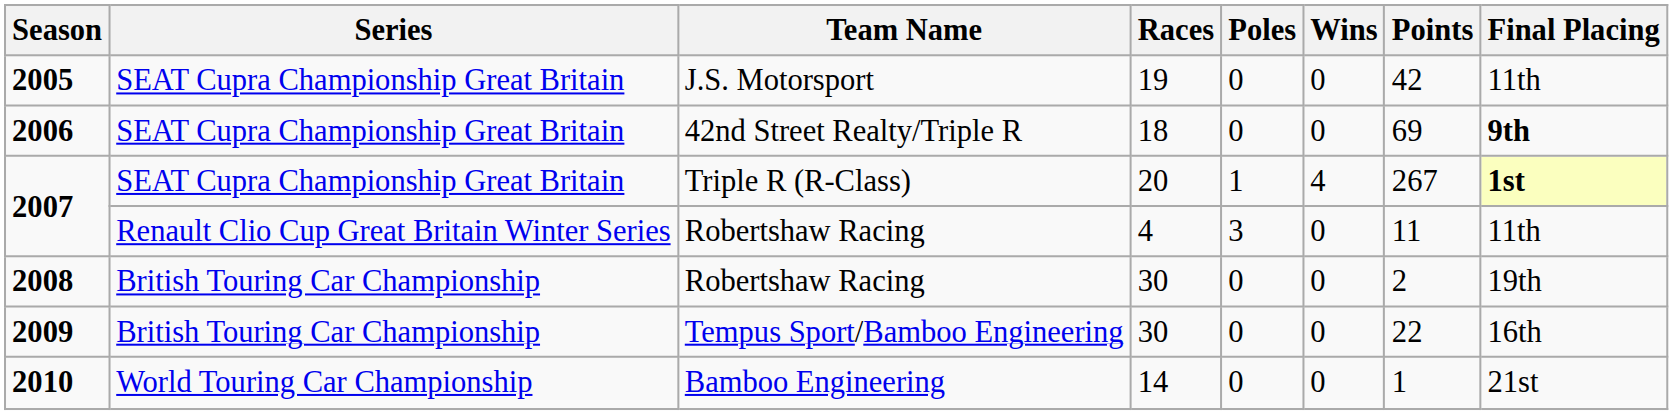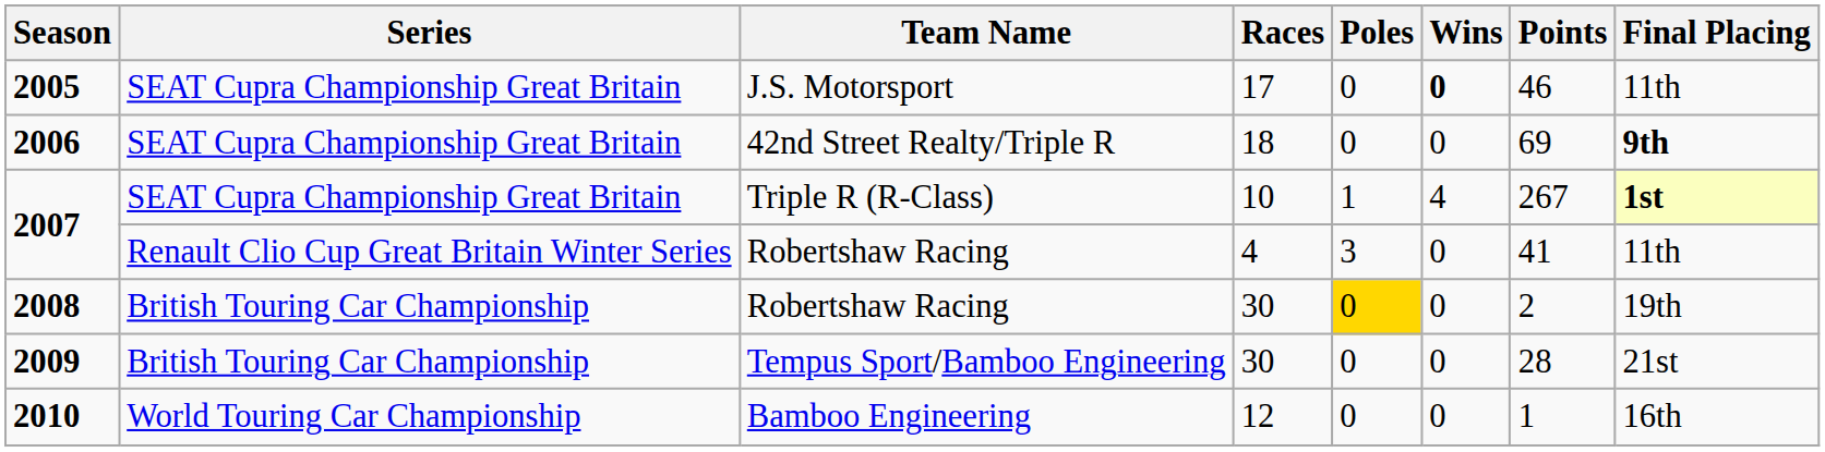2005 | Races: 19 -> 17
2005 | Wins: normal -> bold
2005 | Points: 42 -> 46
2007 / Triple R (R-Class) | Races: 20 -> 10
2007 / Robertshaw Racing | Points: 11 -> 41
2008 | Poles: no background -> gold background
2009 | Points: 22 -> 28
2009 | Final Placing: 16th -> 21st
2010 | Races: 14 -> 12
2010 | Final Placing: 21st -> 16th
